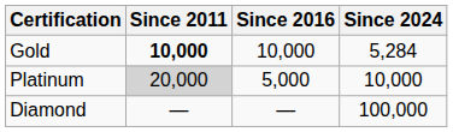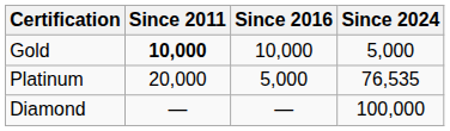Gold | Since 2024: 5,284 -> 5,000
Platinum | Since 2011: lightgrey background -> no background
Platinum | Since 2024: 10,000 -> 76,535
